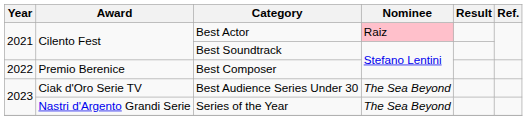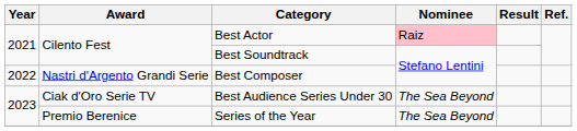Best Composer | Award: Premio Berenice -> Nastri d'Argento Grandi Serie
Series of the Year | Award: Nastri d'Argento Grandi Serie -> Premio Berenice
